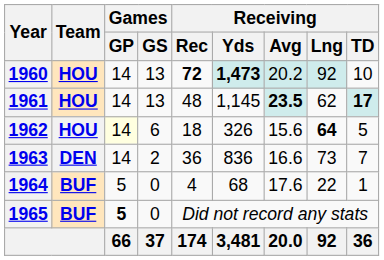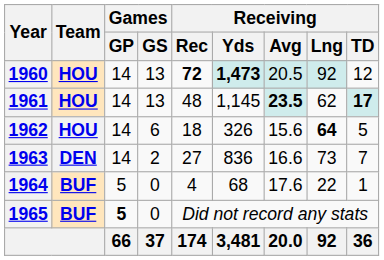1960 | Receiving / Avg: 20.2 -> 20.5
1960 | Receiving / TD: 10 -> 12
1962 | Games / GP: lightyellow background -> no background
1963 | Receiving / Rec: 36 -> 27
